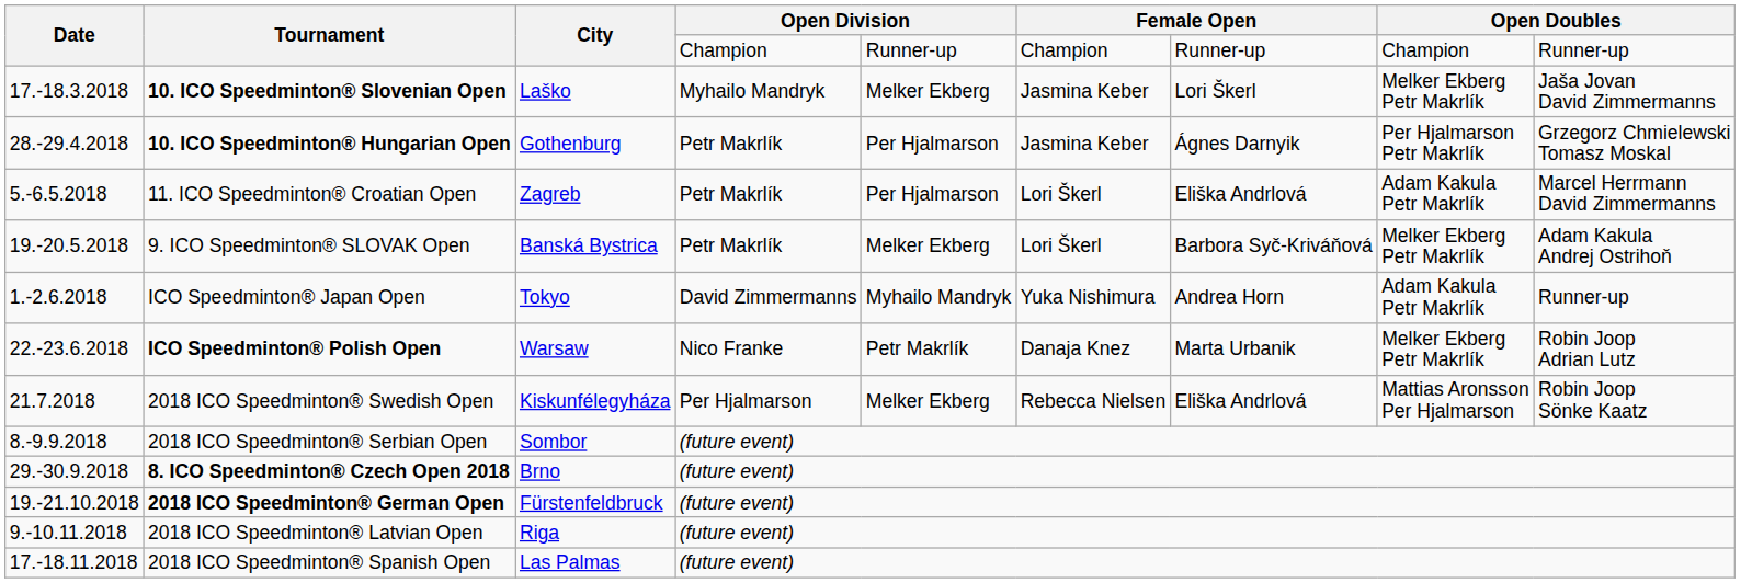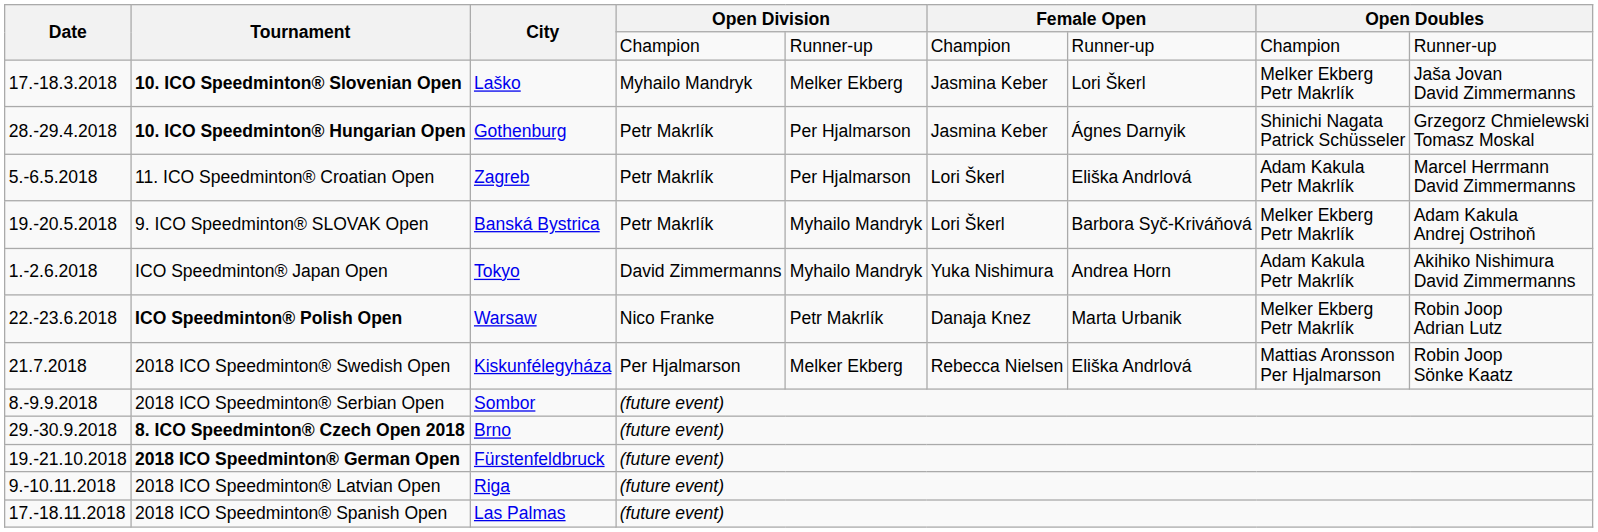10. ICO Speedminton® Hungarian Open | column 8: Per Hjalmarson Petr Makrlík -> Shinichi Nagata Patrick Schüsseler
9. ICO Speedminton® SLOVAK Open | column 5: Melker Ekberg -> Myhailo Mandryk
ICO Speedminton® Japan Open | column 9: Runner-up -> Akihiko Nishimura David Zimmermanns
